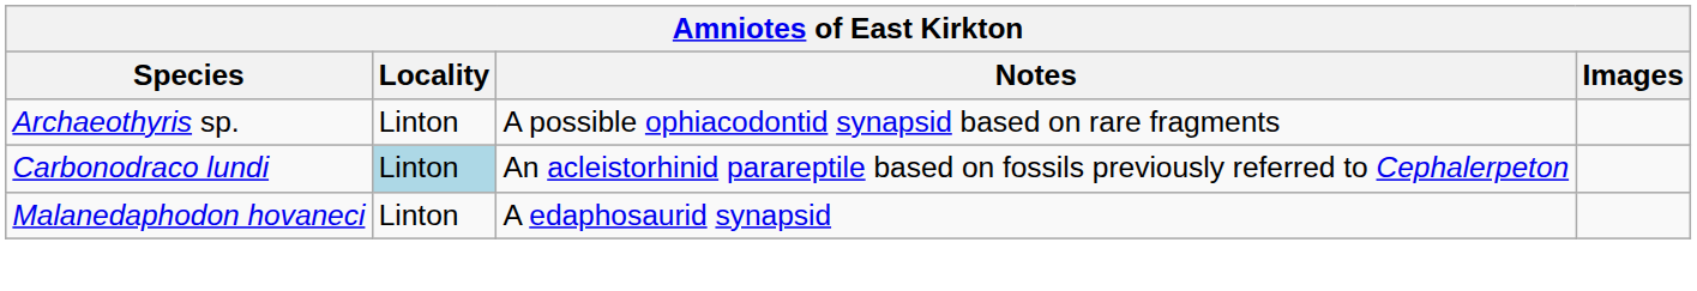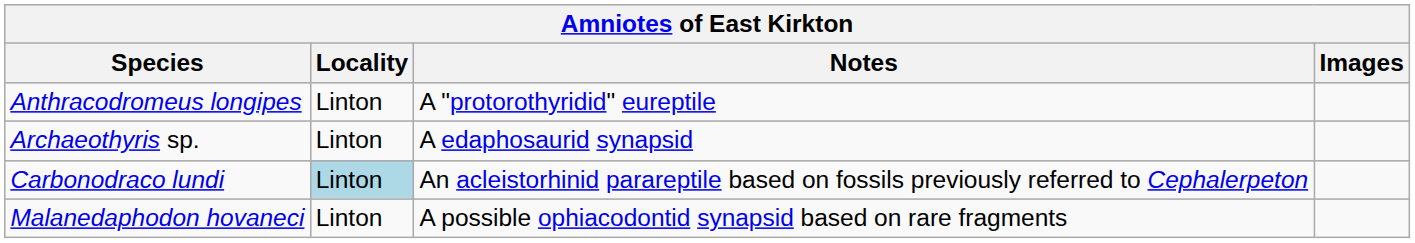+ row: Anthracodromeus longipes | Linton | A "protorothyridid" eureptile
Archaeothyris sp. | Notes: A possible ophiacodontid synapsid based on rare fragments -> A edaphosaurid synapsid
Malanedaphodon hovaneci | Notes: A edaphosaurid synapsid -> A possible ophiacodontid synapsid based on rare fragments
